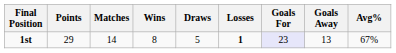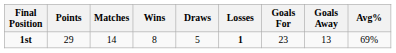1st | Goals For: lavender background -> no background
1st | Avg%: 67% -> 69%
